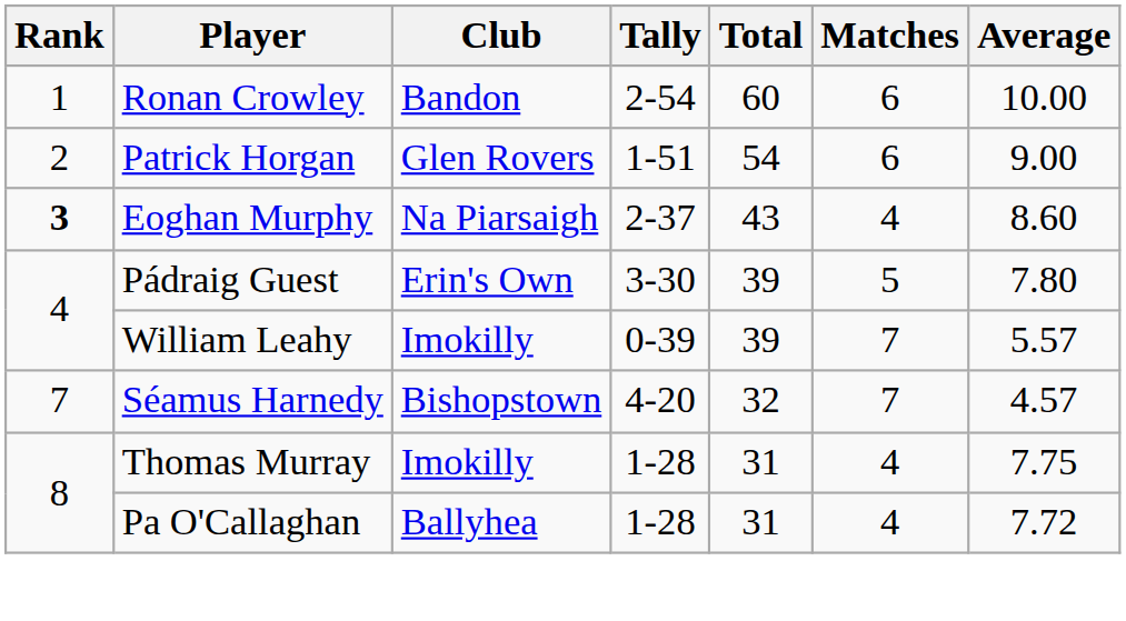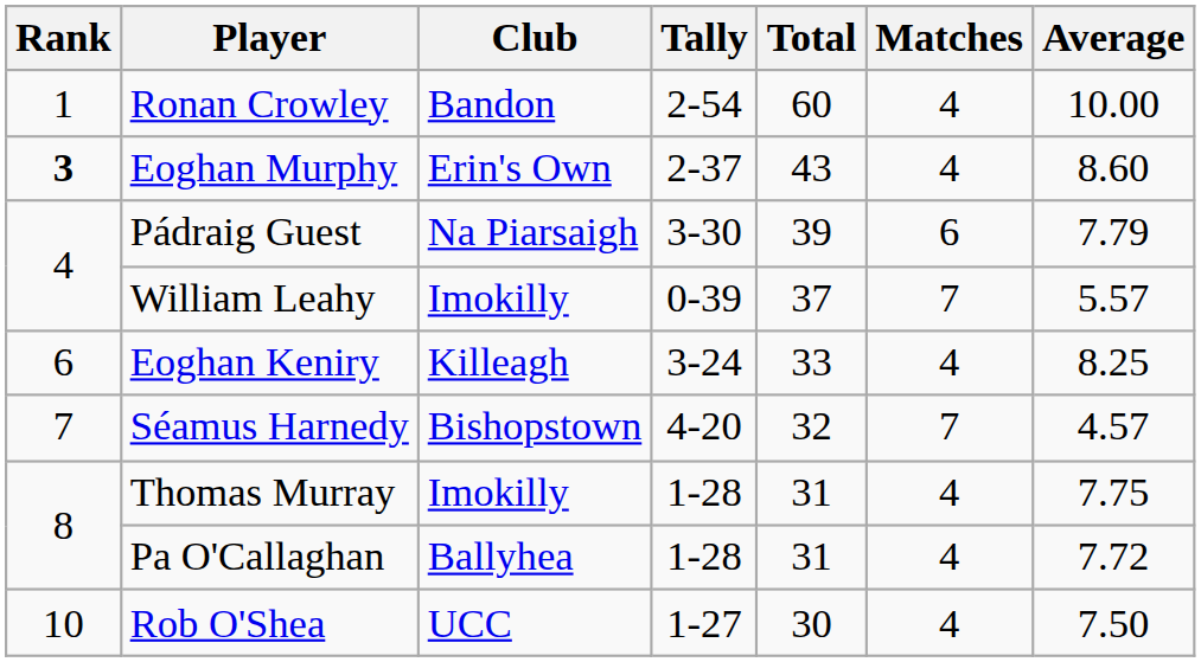Ronan Crowley | Matches: 6 -> 4
- row: 2 | Patrick Horgan | Glen Rovers | 1-51 | 54 | 6 | 9.00
Eoghan Murphy | Club: Na Piarsaigh -> Erin's Own
Pádraig Guest | Club: Erin's Own -> Na Piarsaigh
Pádraig Guest | Matches: 5 -> 6
Pádraig Guest | Average: 7.80 -> 7.79
William Leahy | Total: 39 -> 37
+ row: 6 | Eoghan Keniry | Killeagh | 3-24 | 33 | 4 | 8.25
+ row: 10 | Rob O'Shea | UCC | 1-27 | 30 | 4 | 7.50
